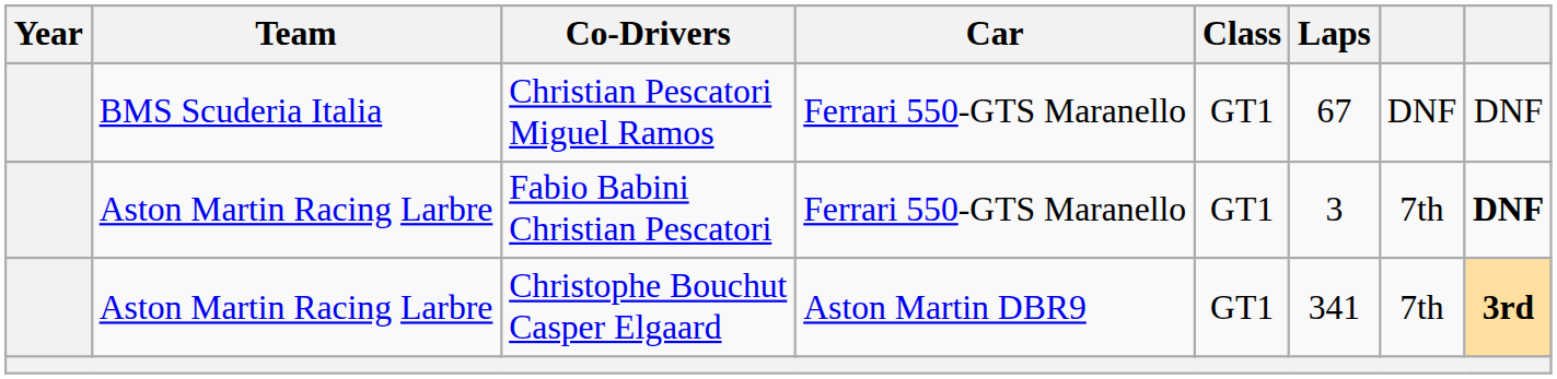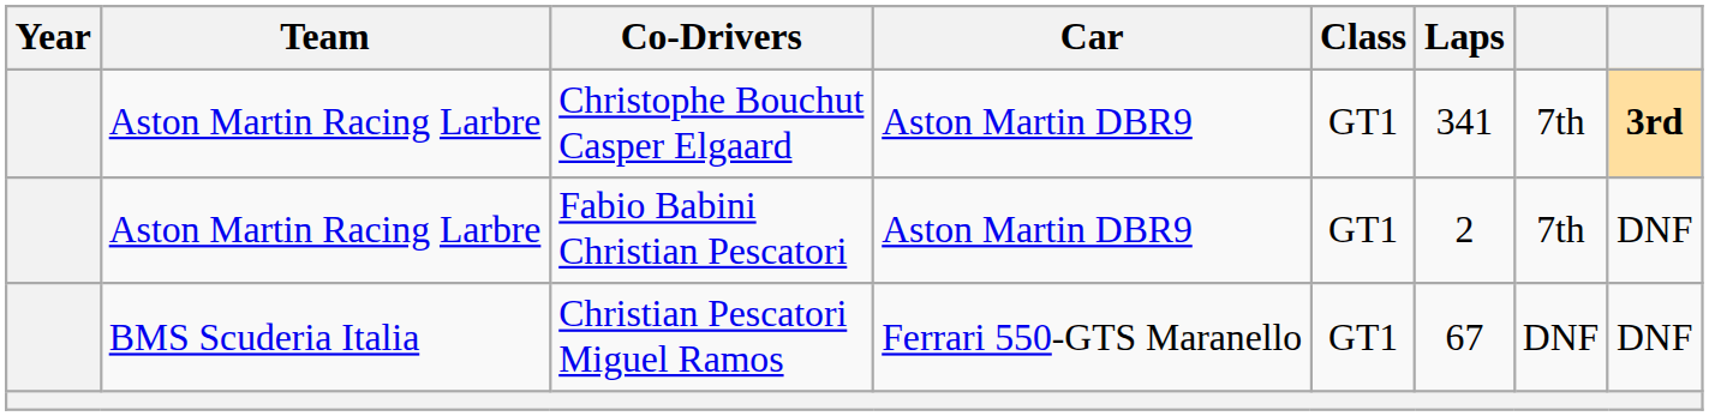rows swapped: Christian Pescatori Miguel Ramos <-> Christophe Bouchut Casper Elgaard
Fabio Babini Christian Pescatori | Car: Ferrari 550-GTS Maranello -> Aston Martin DBR9
Fabio Babini Christian Pescatori | Laps: 3 -> 2
Fabio Babini Christian Pescatori | column 8: bold -> normal
